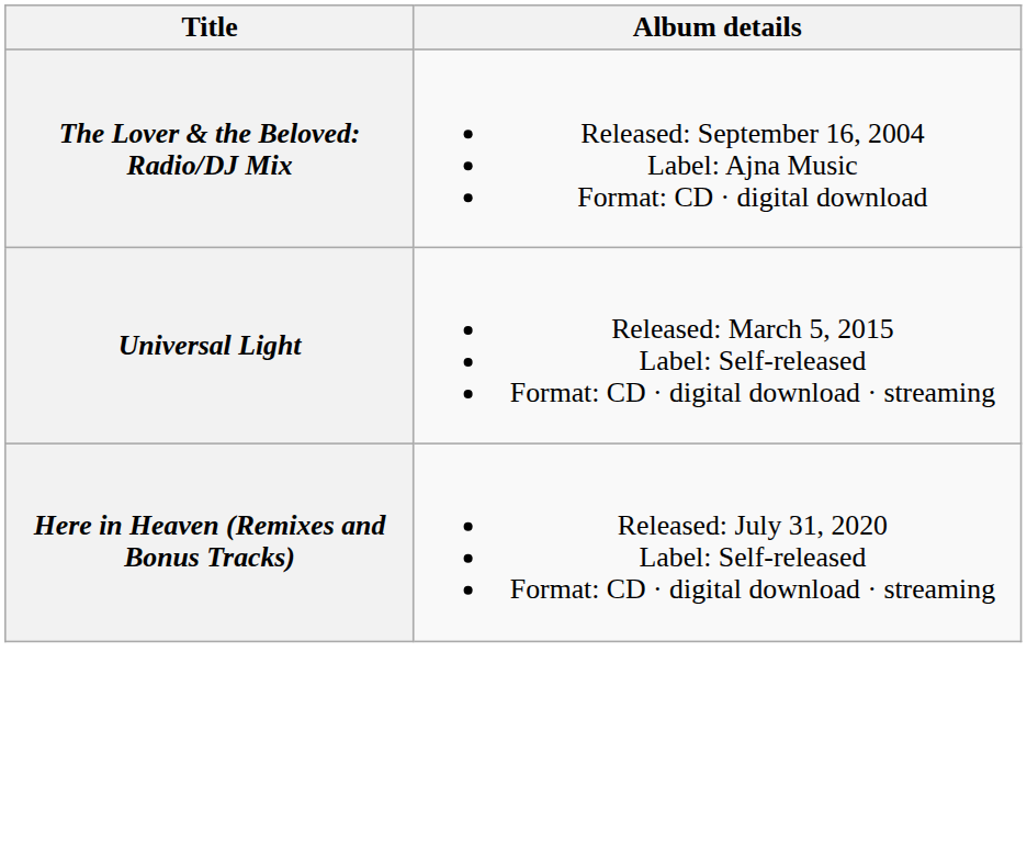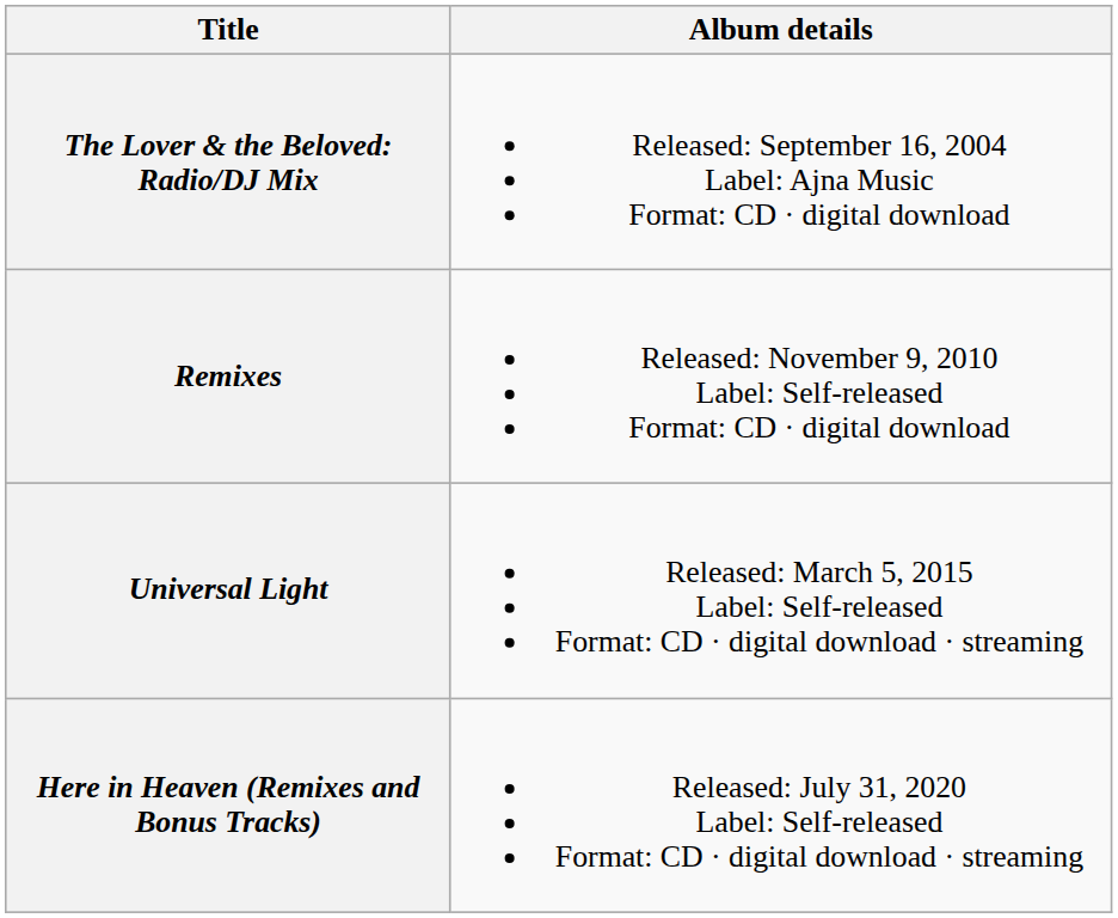+ row: Remixes | Released: November 9, 2010 Label: Self-released Format: CD · digital download
